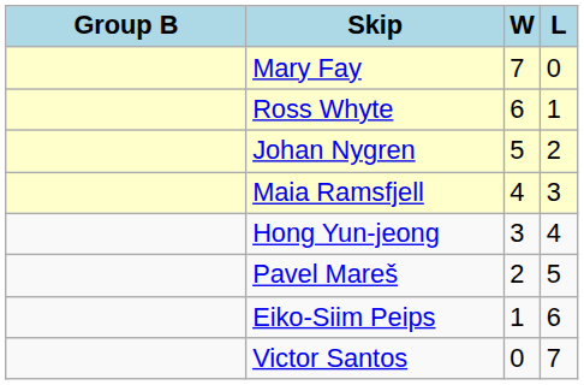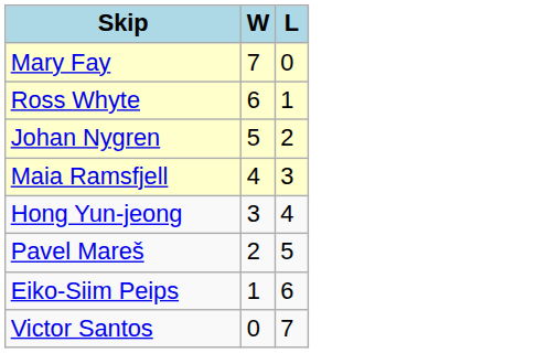- column: Group B
